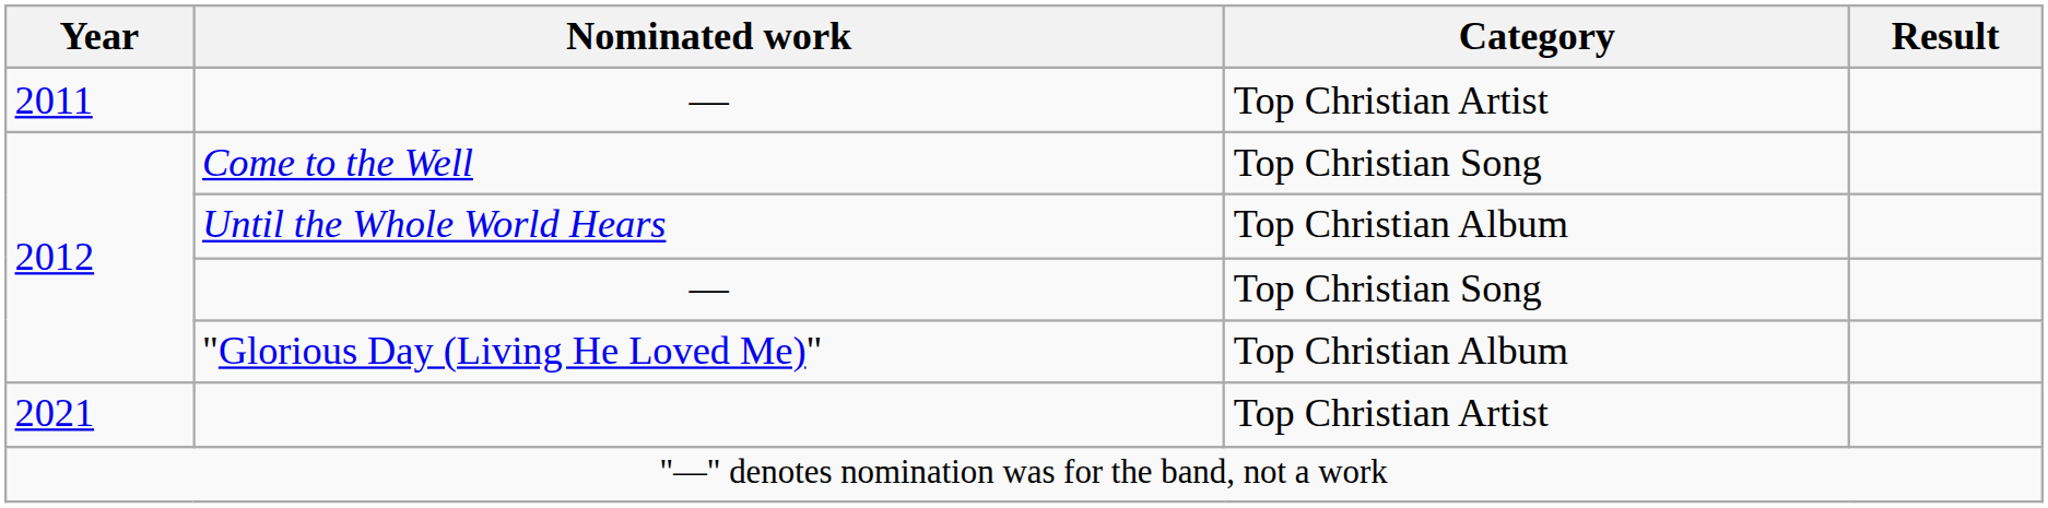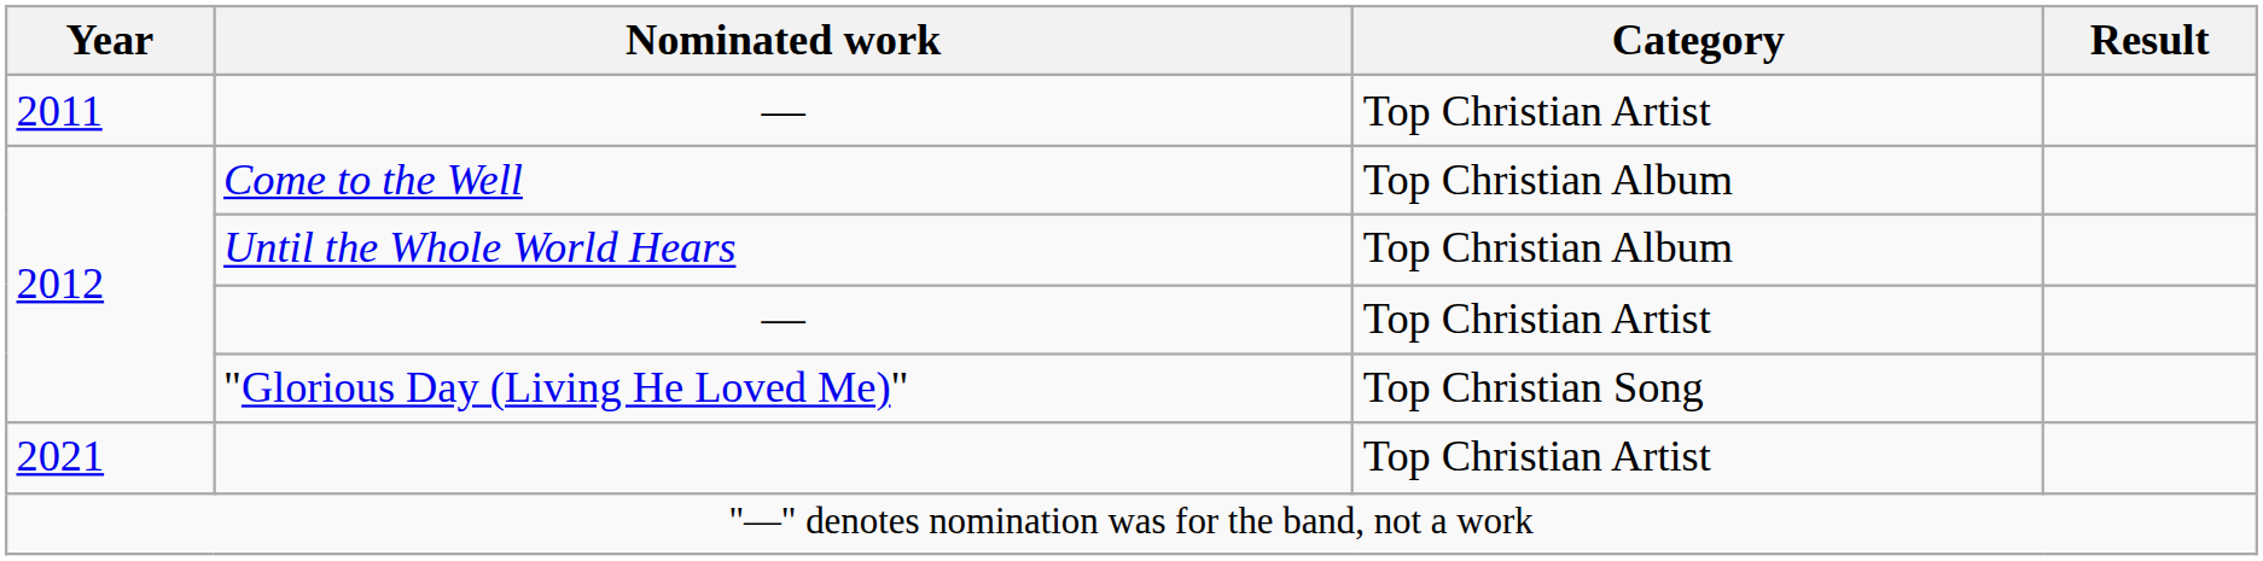Come to the Well | Category: Top Christian Song -> Top Christian Album
2012 / — | Category: Top Christian Song -> Top Christian Artist
"Glorious Day (Living He Loved Me)" | Category: Top Christian Album -> Top Christian Song
